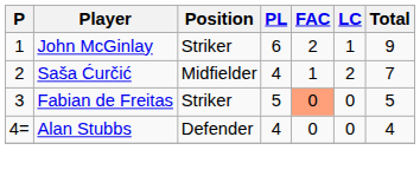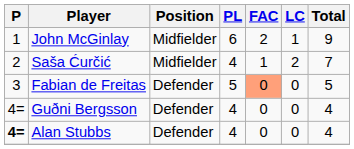John McGinlay | Position: Striker -> Midfielder
Fabian de Freitas | Position: Striker -> Defender
+ row: 4= | Guðni Bergsson | Defender | 4 | 0 | 0 | 4
Alan Stubbs | P: normal -> bold
